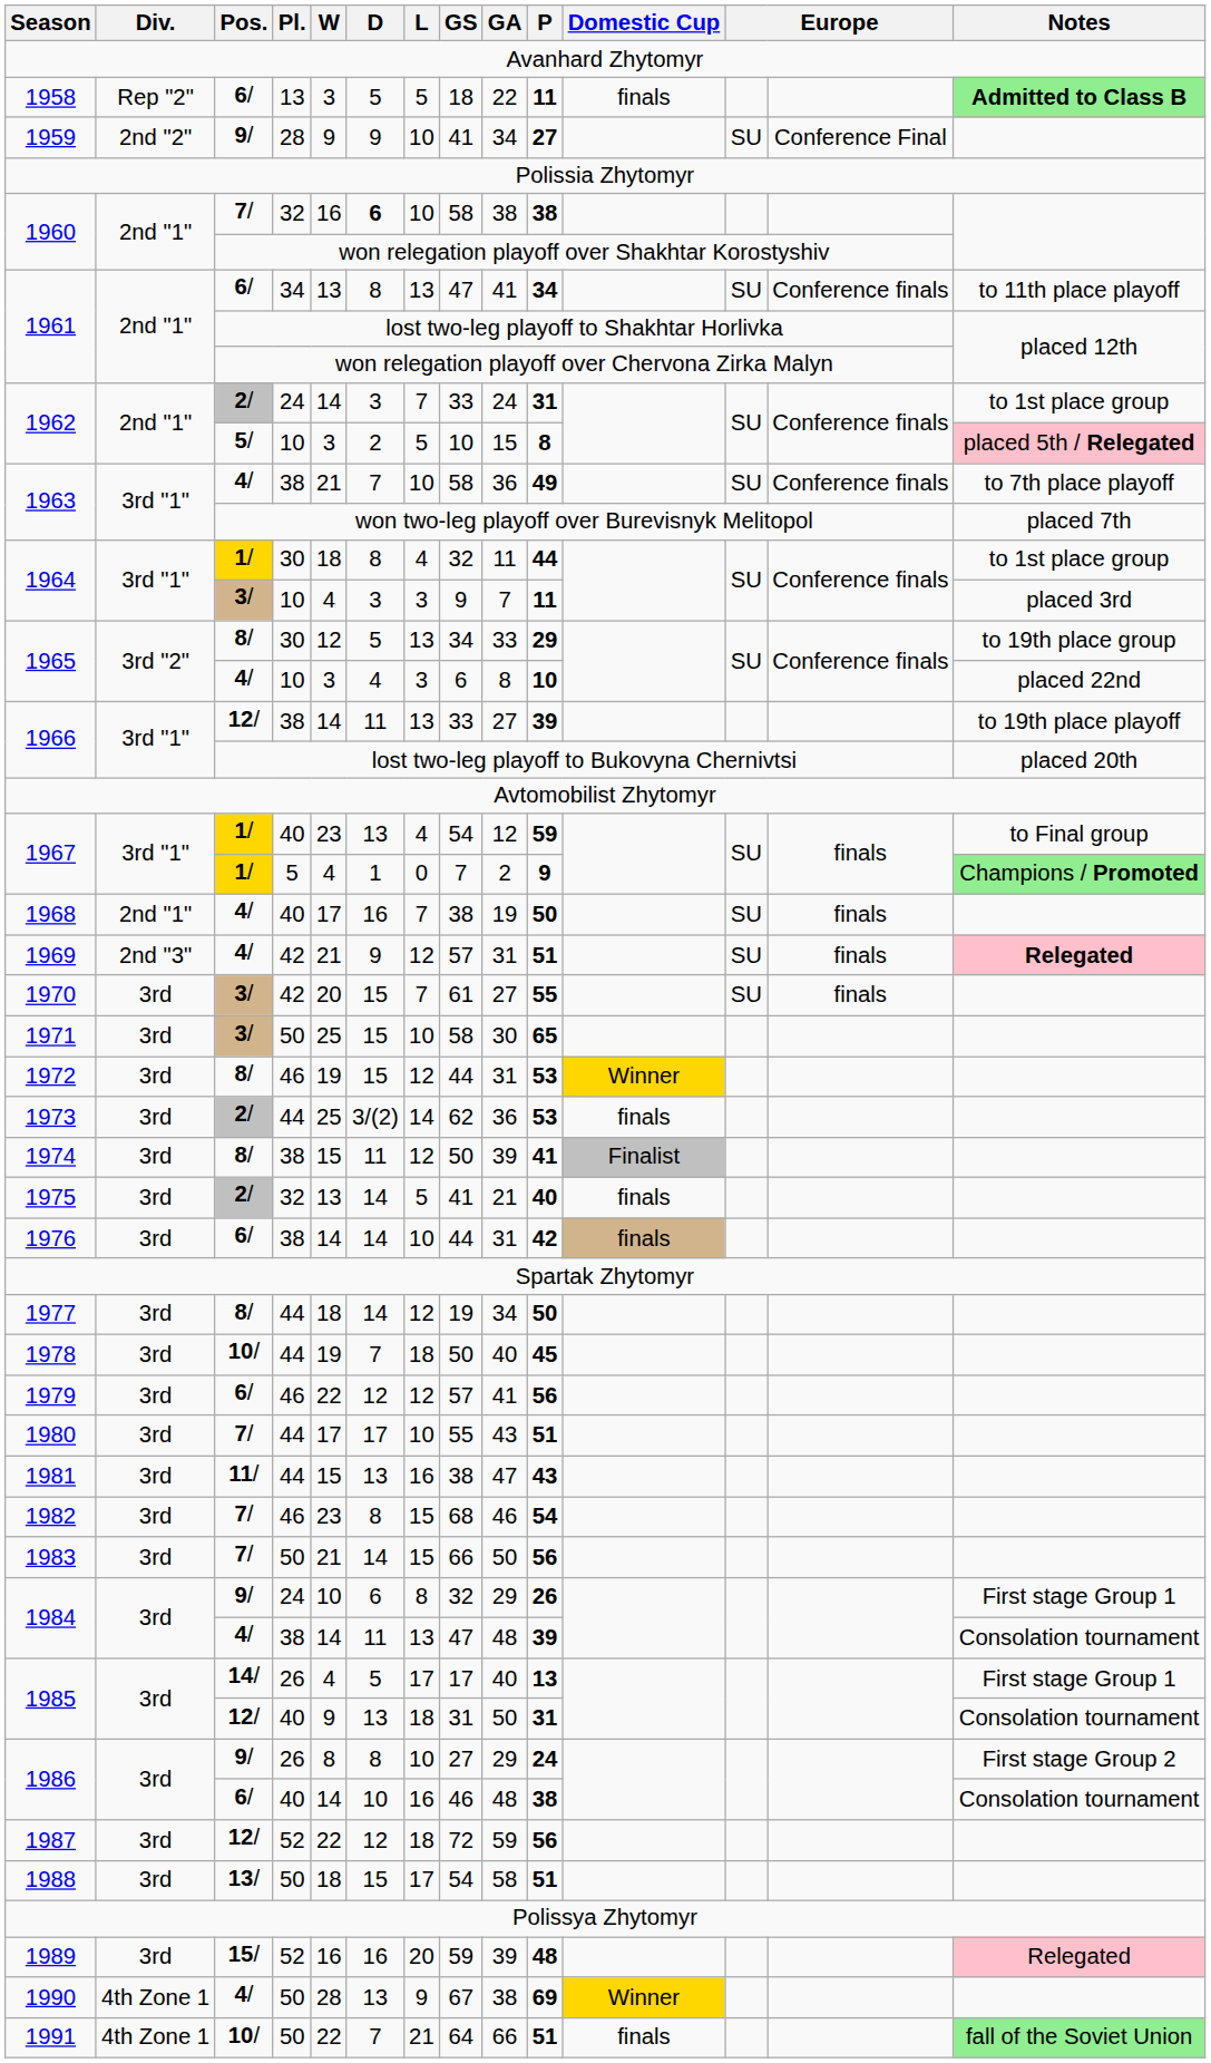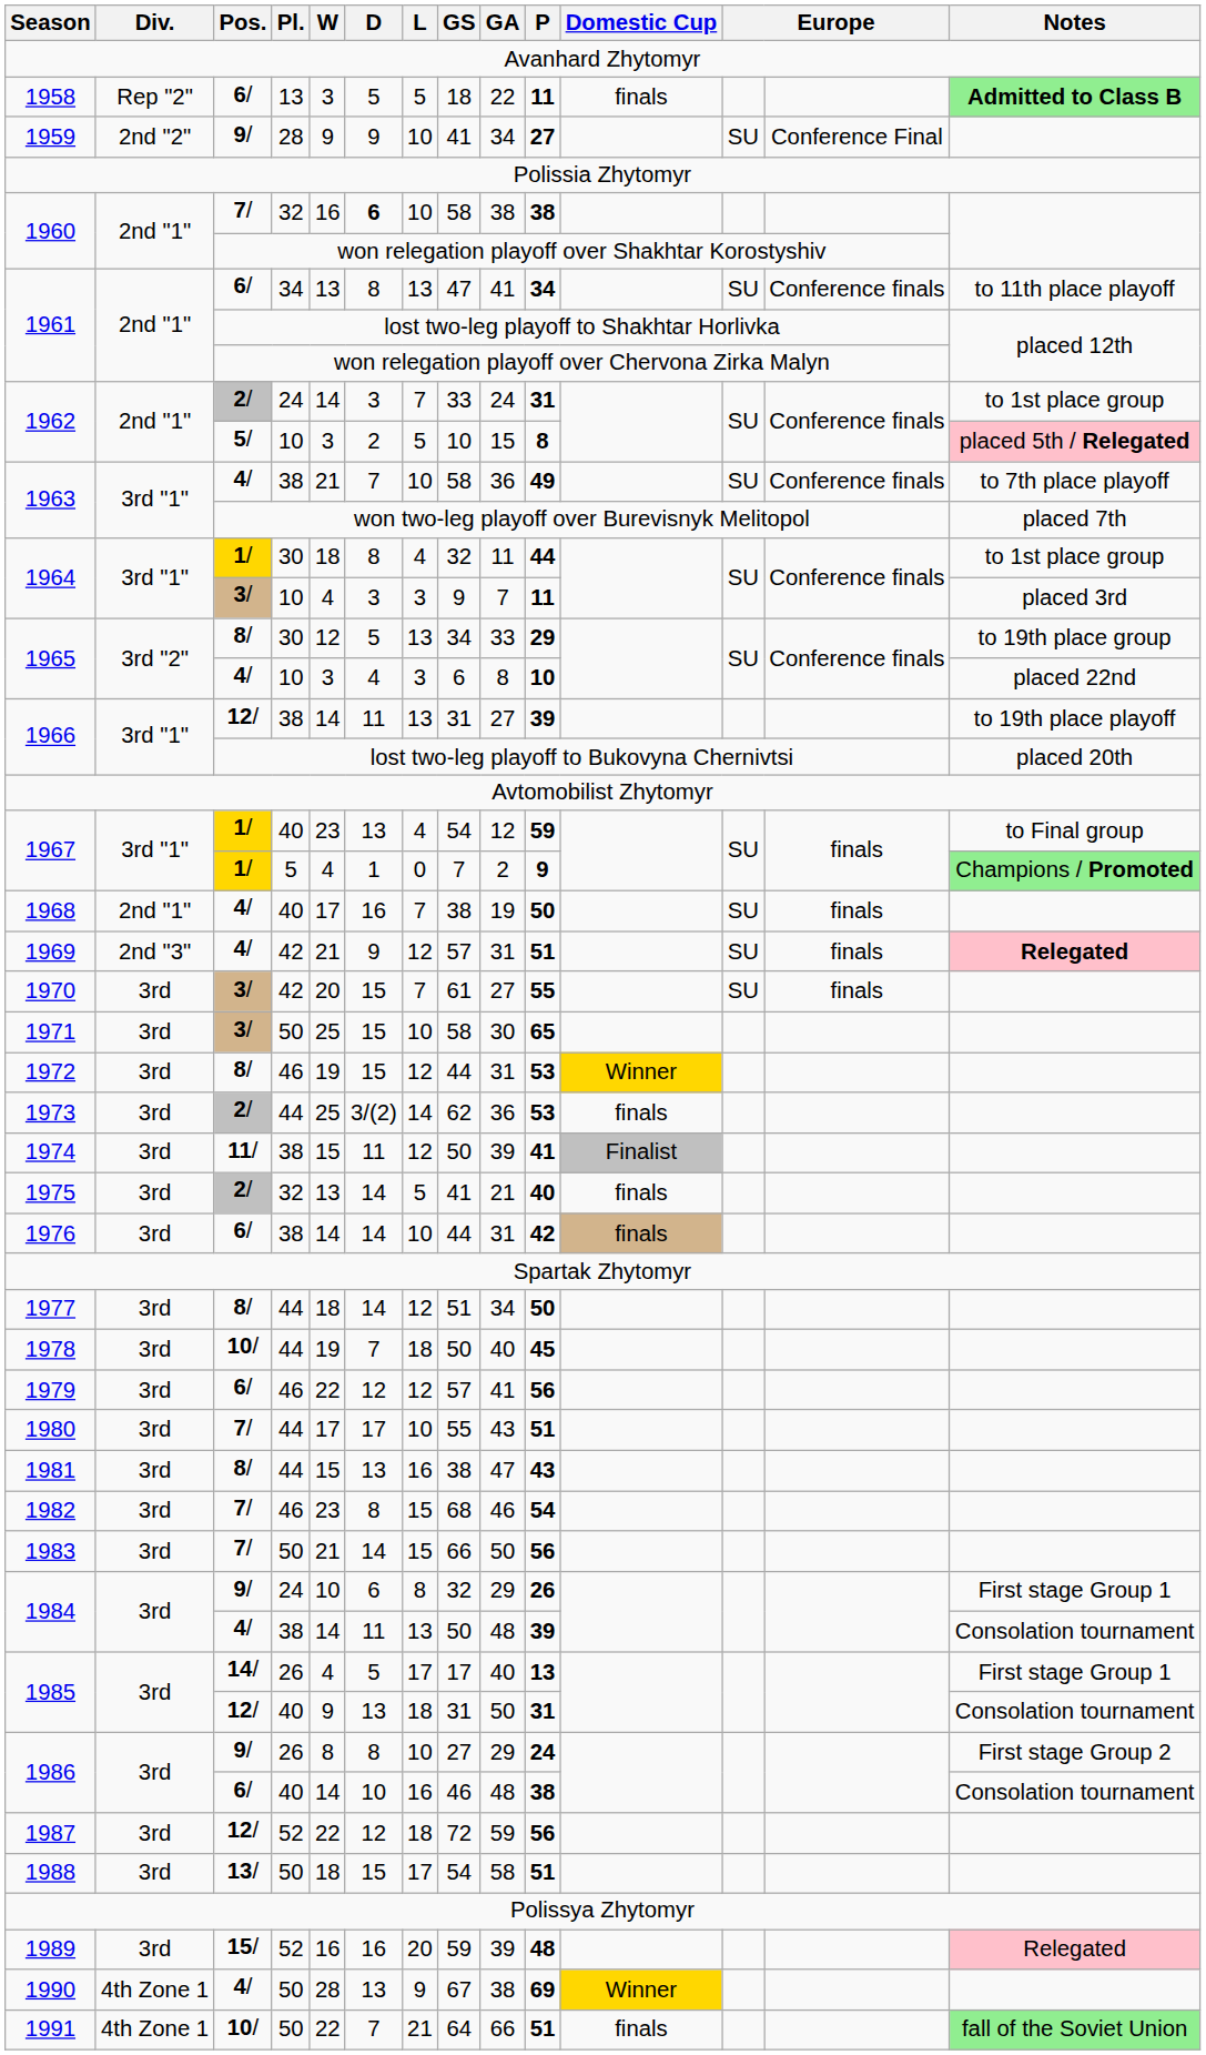1966 / 38 | GS: 33 -> 31
1974 | Pos.: 8/ -> 11/
1977 | GS: 19 -> 51
1981 | Pos.: 11/ -> 8/
1984 / 38 | GS: 47 -> 50
